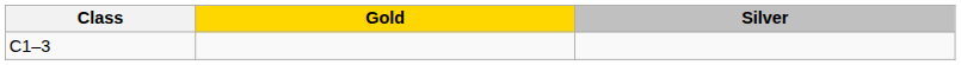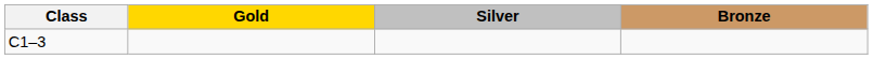+ column: Bronze
